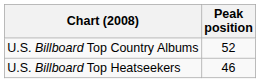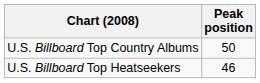U.S. Billboard Top Country Albums | Peak position: 52 -> 50
